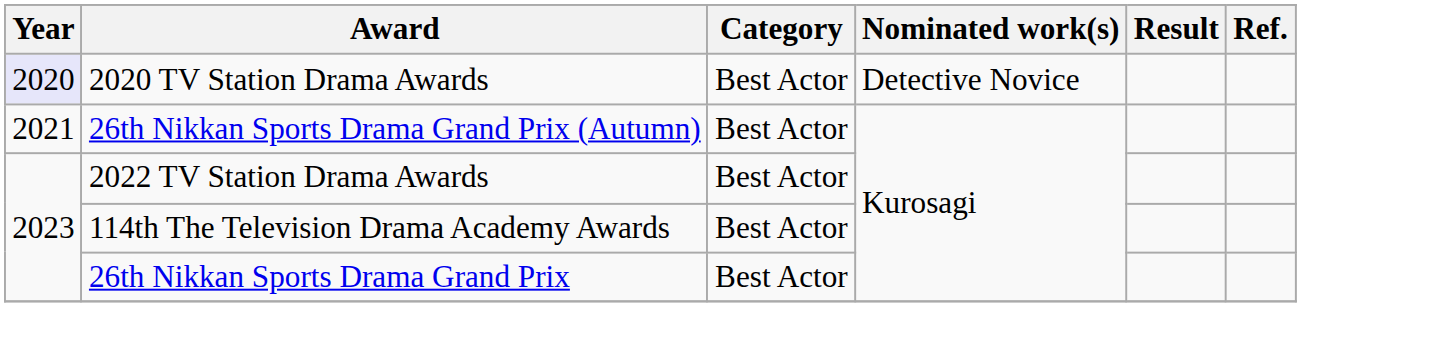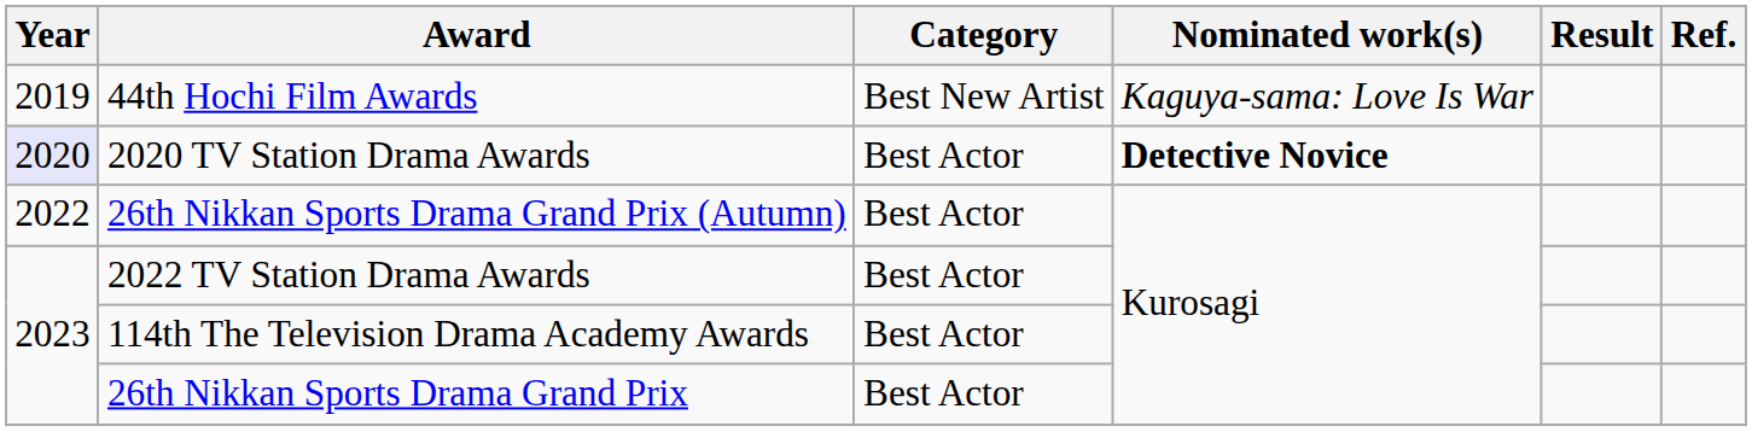+ row: 2019 | 44th Hochi Film Awards | Best New Artist | Kaguya-sama: Love Is War
2020 TV Station Drama Awards | Nominated work(s): normal -> bold
26th Nikkan Sports Drama Grand Prix (Autumn) | Year: 2021 -> 2022
